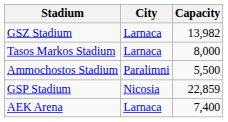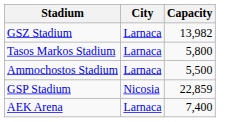Tasos Markos Stadium | Capacity: 8,000 -> 5,800
Ammochostos Stadium | City: Paralimni -> Larnaca
